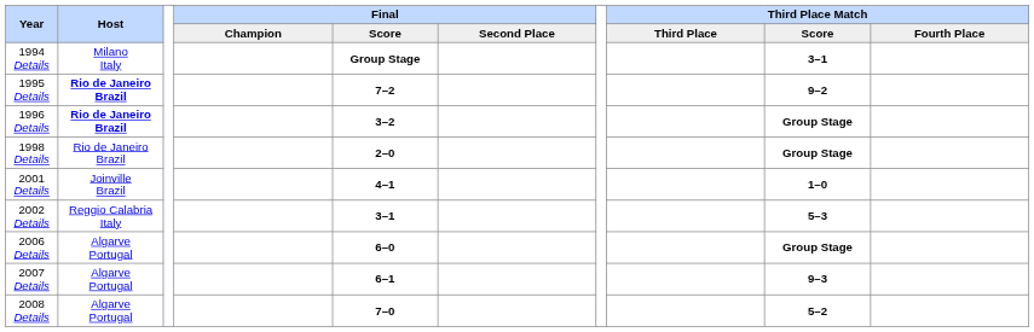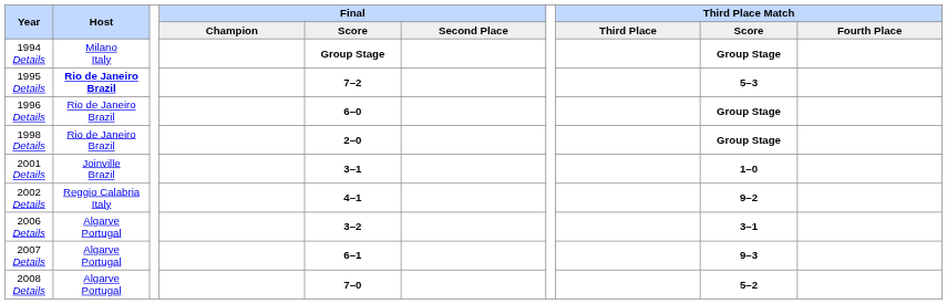1994 Details | Third Place Match / Score: 3–1 -> Group Stage
1995 Details | Third Place Match / Score: 9–2 -> 5–3
1996 Details | Host: bold -> normal
1996 Details | Final / Score: 3–2 -> 6–0
2001 Details | Final / Score: 4–1 -> 3–1
2002 Details | Final / Score: 3–1 -> 4–1
2002 Details | Third Place Match / Score: 5–3 -> 9–2
2006 Details | Final / Score: 6–0 -> 3–2
2006 Details | Third Place Match / Score: Group Stage -> 3–1
